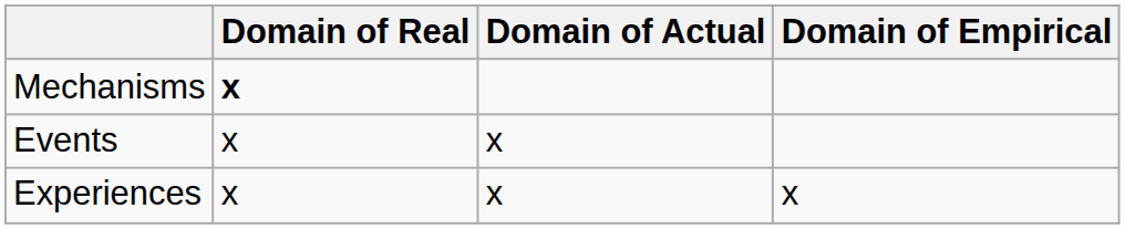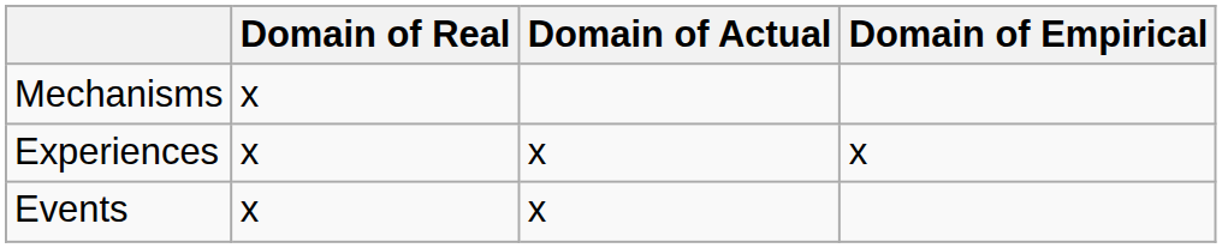Mechanisms | Domain of Real: bold -> normal
rows swapped: Events <-> Experiences
